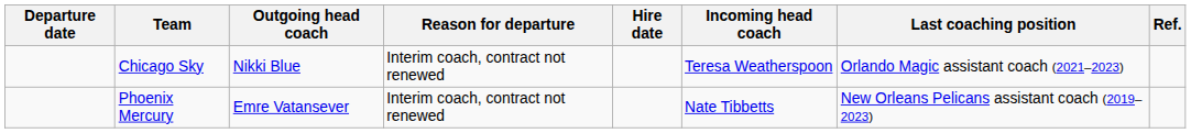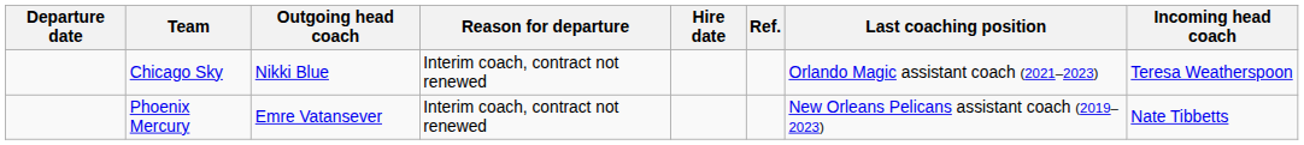columns swapped: Incoming head coach <-> Ref.
